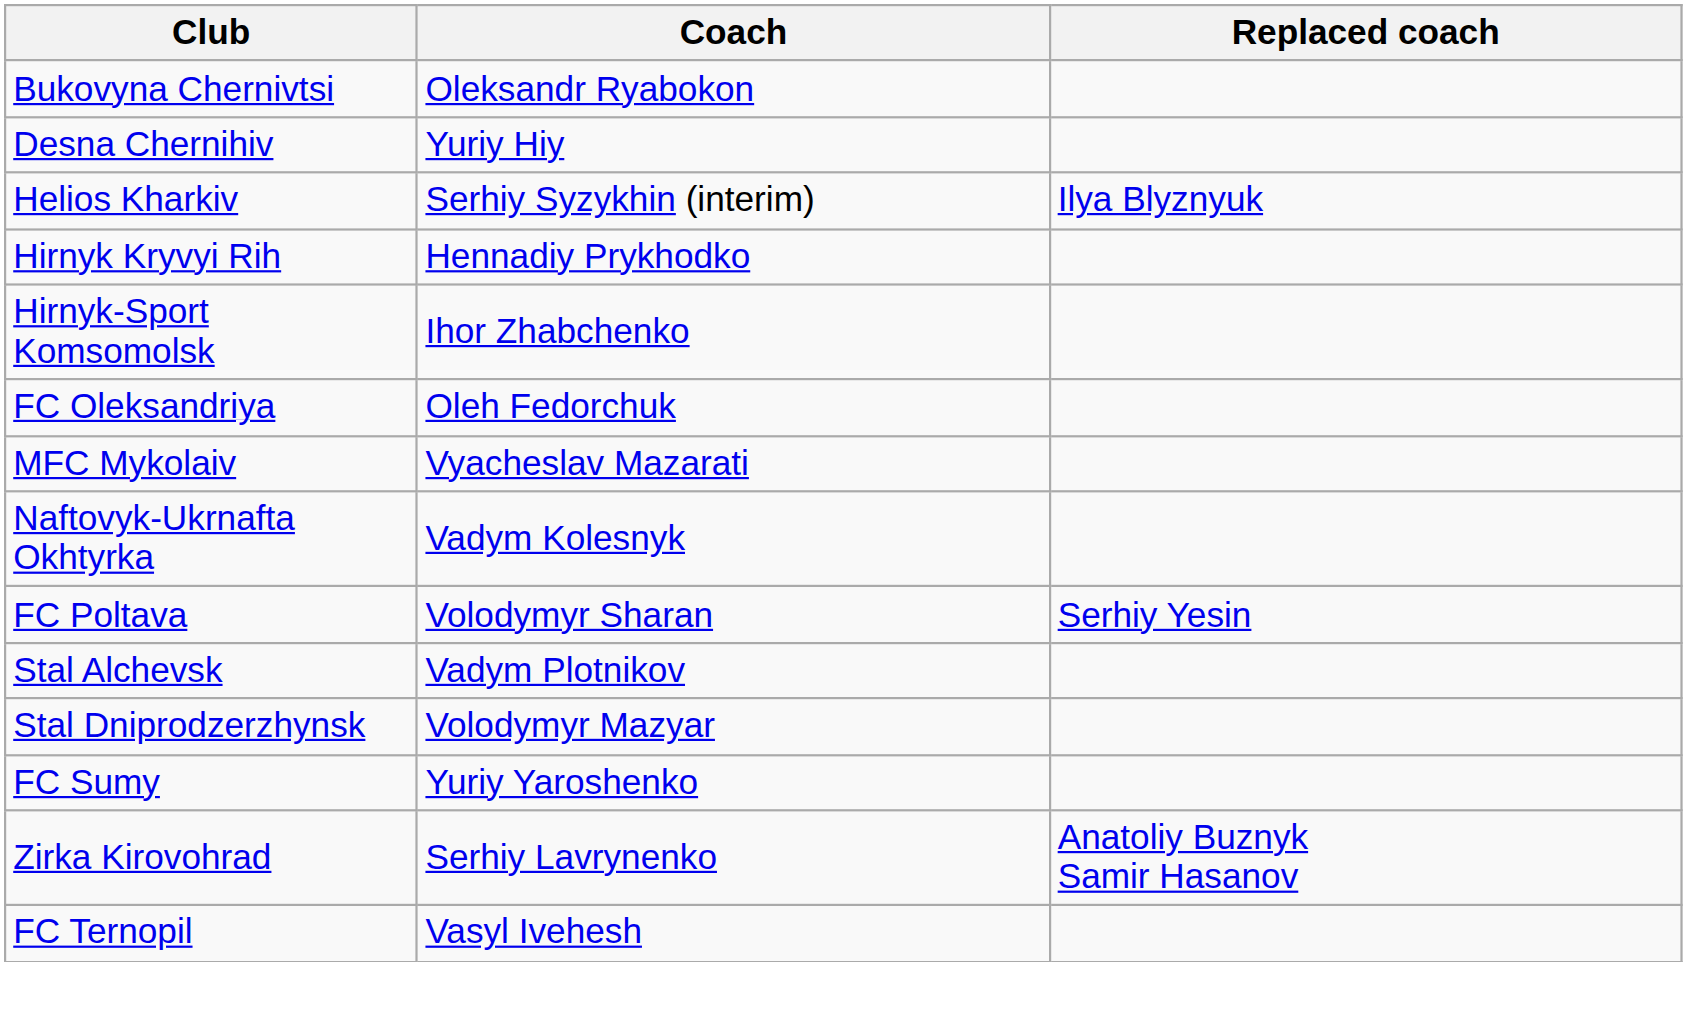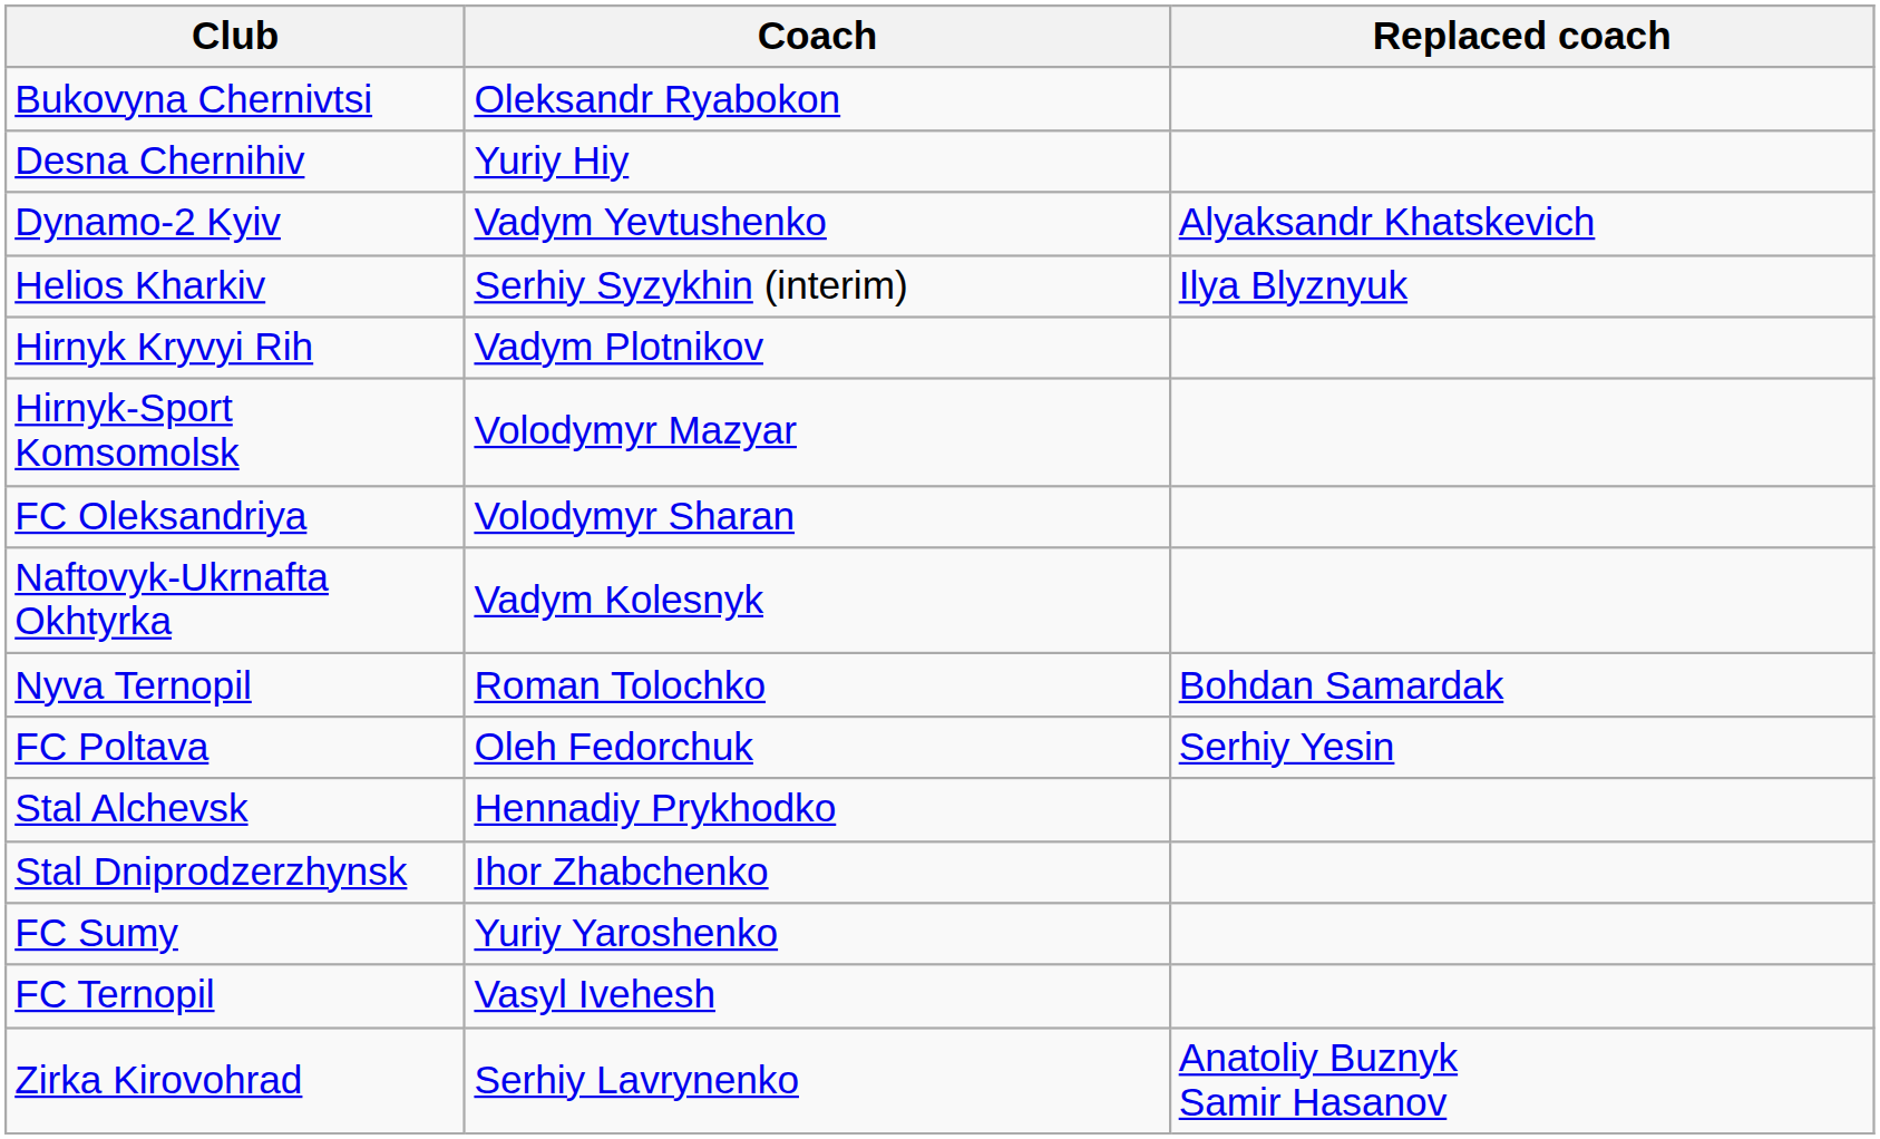+ row: Dynamo-2 Kyiv | Vadym Yevtushenko | Alyaksandr Khatskevich
Hirnyk Kryvyi Rih | Coach: Hennadiy Prykhodko -> Vadym Plotnikov
Hirnyk-Sport Komsomolsk | Coach: Ihor Zhabchenko -> Volodymyr Mazyar
FC Oleksandriya | Coach: Oleh Fedorchuk -> Volodymyr Sharan
- row: MFC Mykolaiv | Vyacheslav Mazarati
+ row: Nyva Ternopil | Roman Tolochko | Bohdan Samardak
FC Poltava | Coach: Volodymyr Sharan -> Oleh Fedorchuk
Stal Alchevsk | Coach: Vadym Plotnikov -> Hennadiy Prykhodko
Stal Dniprodzerzhynsk | Coach: Volodymyr Mazyar -> Ihor Zhabchenko
rows swapped: FC Ternopil <-> Zirka Kirovohrad
